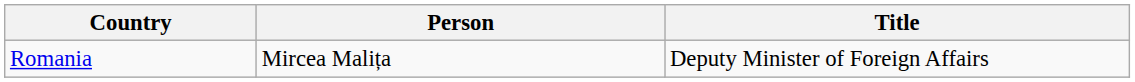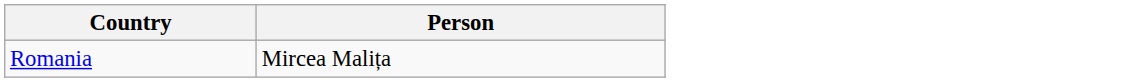- column: Title | Deputy Minister of Foreign Affairs
